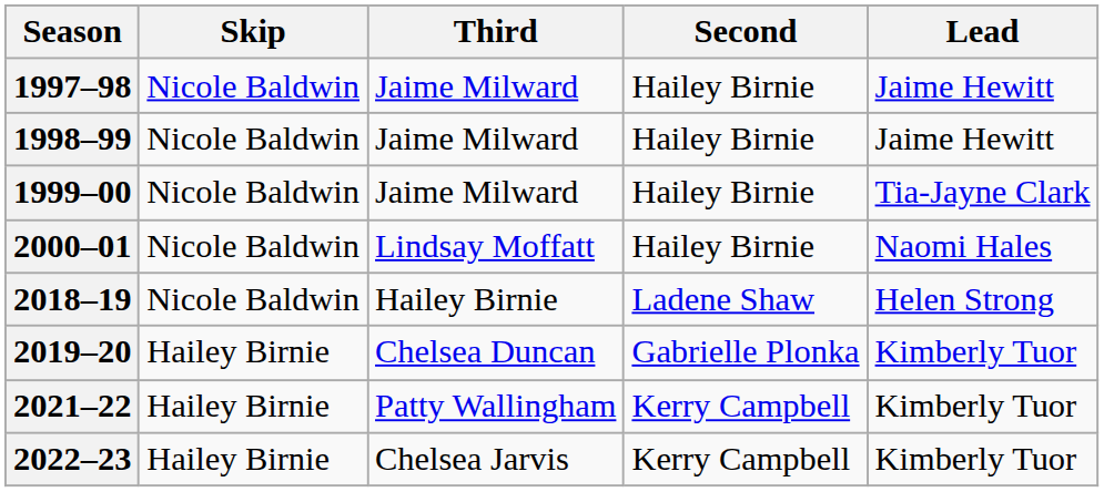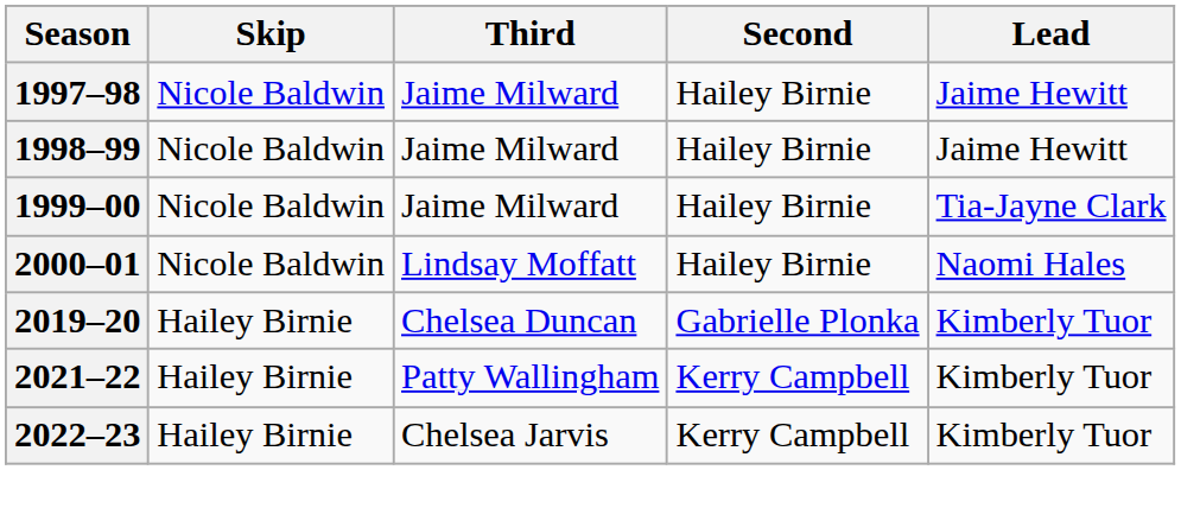- row: 2018–19 | Nicole Baldwin | Hailey Birnie | Ladene Shaw | Helen Strong
